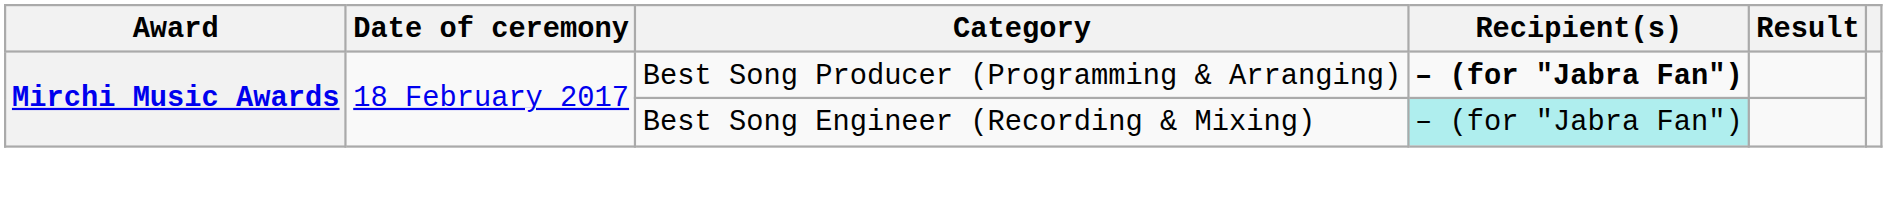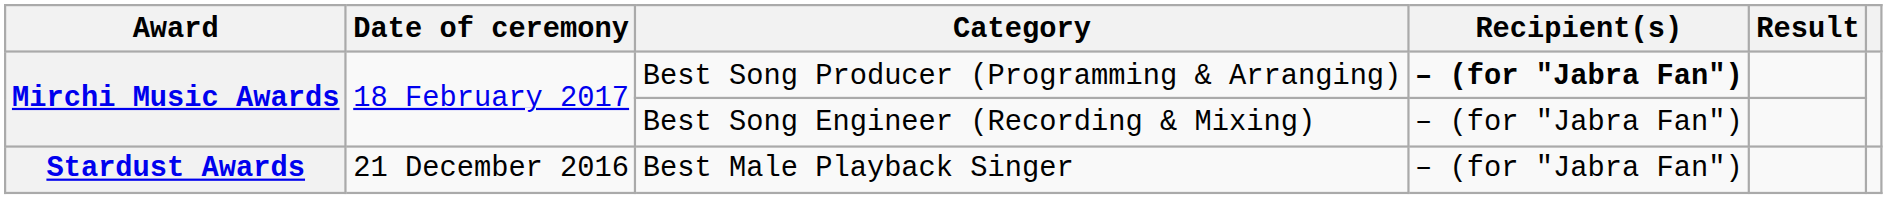Best Song Engineer (Recording & Mixing) | Recipient(s): paleturquoise background -> no background
+ row: Stardust Awards | 21 December 2016 | Best Male Playback Singer | – (for "Jabra Fan")
